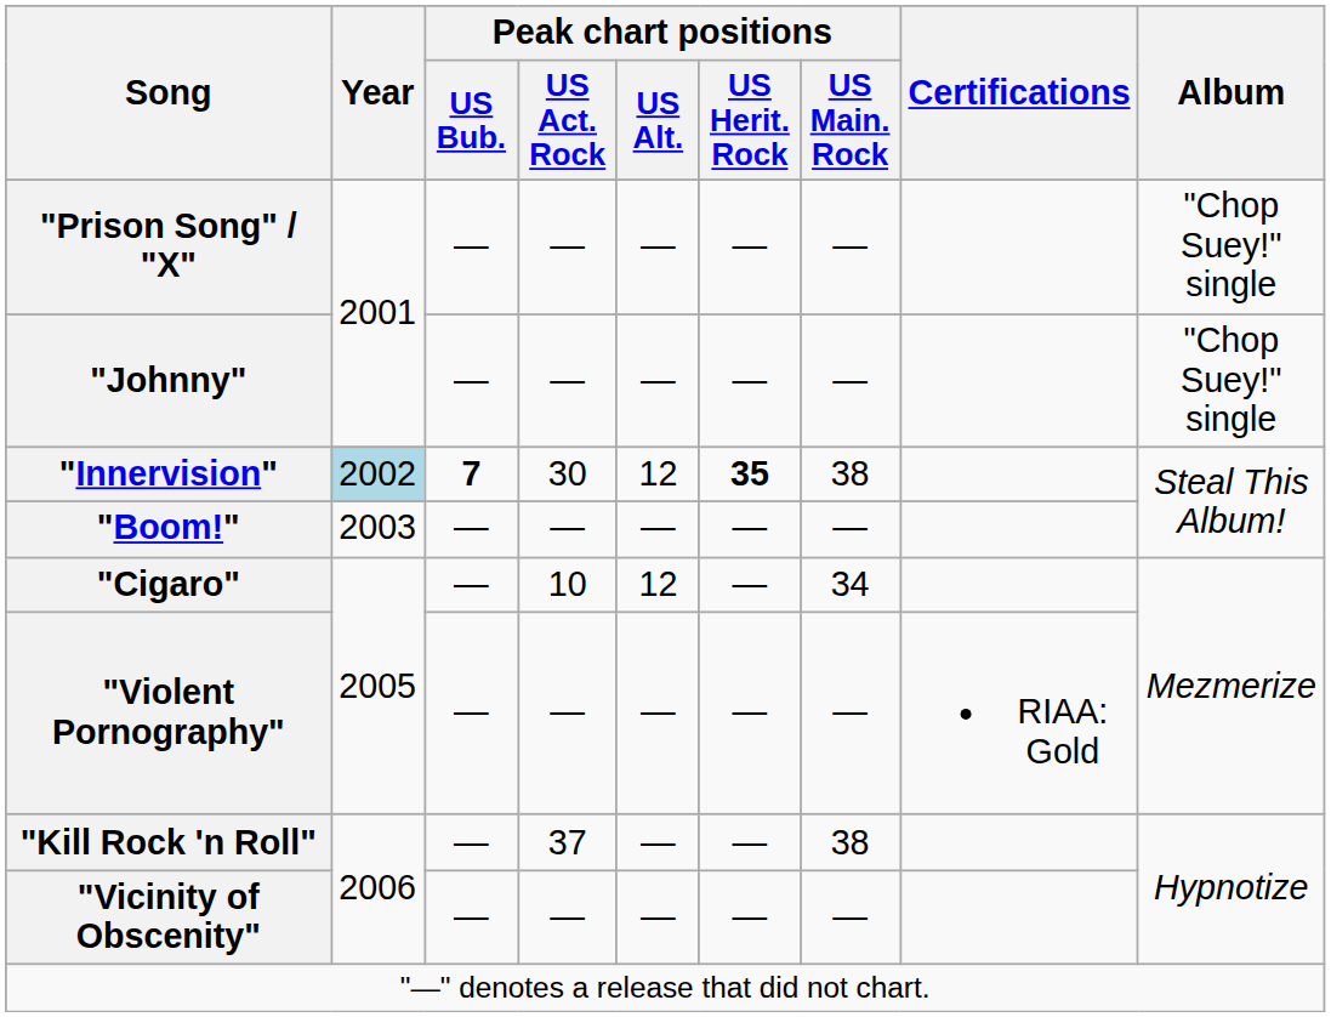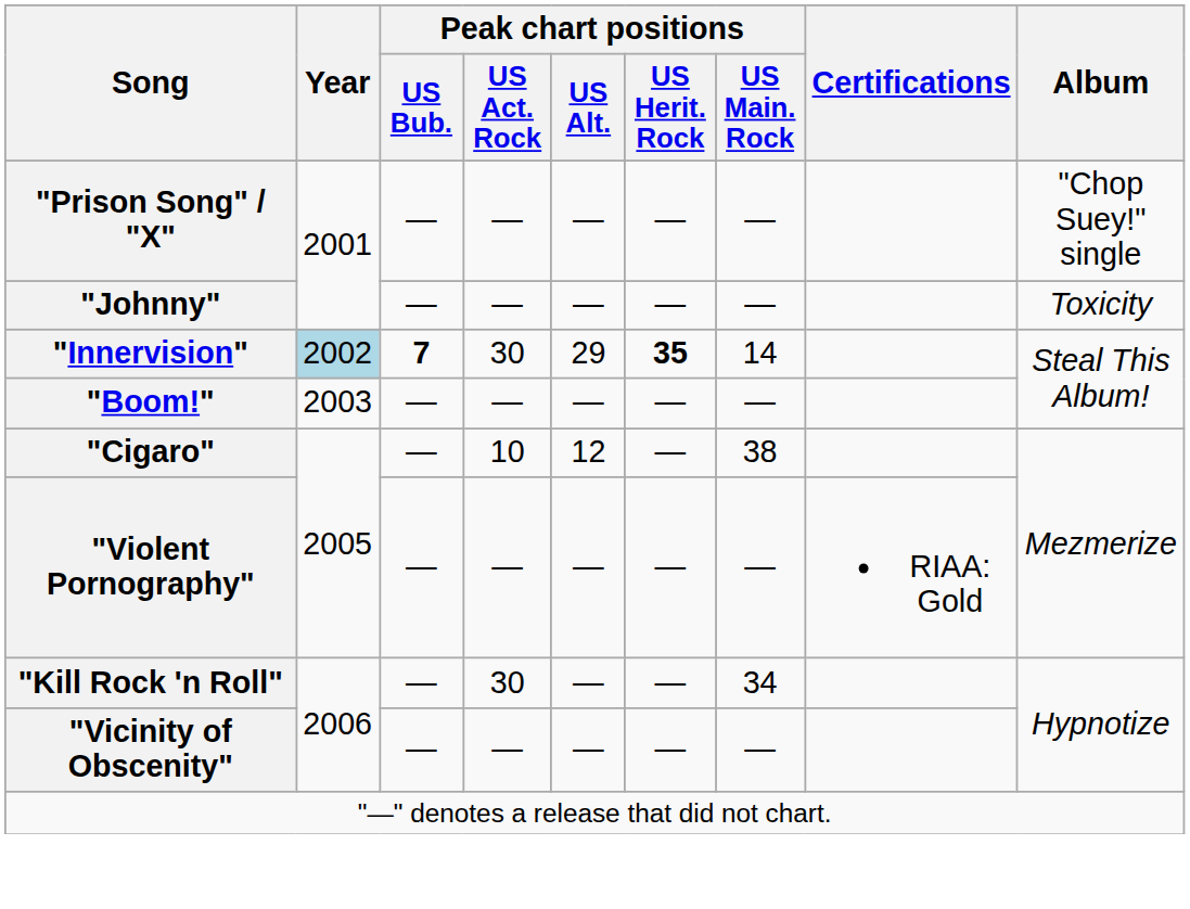"Johnny" | Album: "Chop Suey!" single -> Toxicity
"Innervision" | Peak chart positions / US Alt.: 12 -> 29
"Innervision" | Peak chart positions / US Main. Rock: 38 -> 14
"Cigaro" | Peak chart positions / US Main. Rock: 34 -> 38
"Kill Rock 'n Roll" | Peak chart positions / US Act. Rock: 37 -> 30
"Kill Rock 'n Roll" | Peak chart positions / US Main. Rock: 38 -> 34
